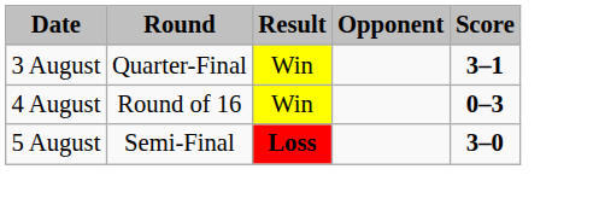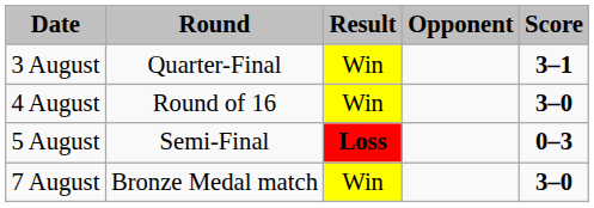4 August | Score: 0–3 -> 3–0
5 August | Score: 3–0 -> 0–3
+ row: 7 August | Bronze Medal match | Win | 3–0
